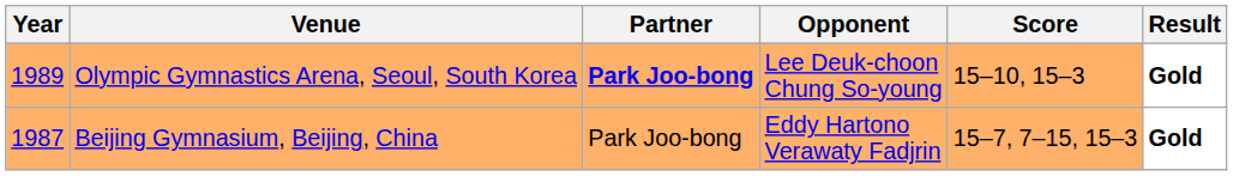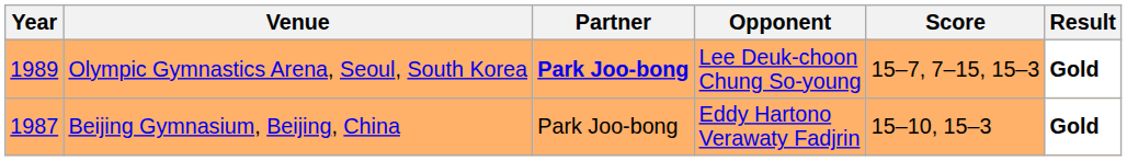Olympic Gymnastics Arena, Seoul, South Korea | Score: 15–10, 15–3 -> 15–7, 7–15, 15–3
Beijing Gymnasium, Beijing, China | Score: 15–7, 7–15, 15–3 -> 15–10, 15–3
